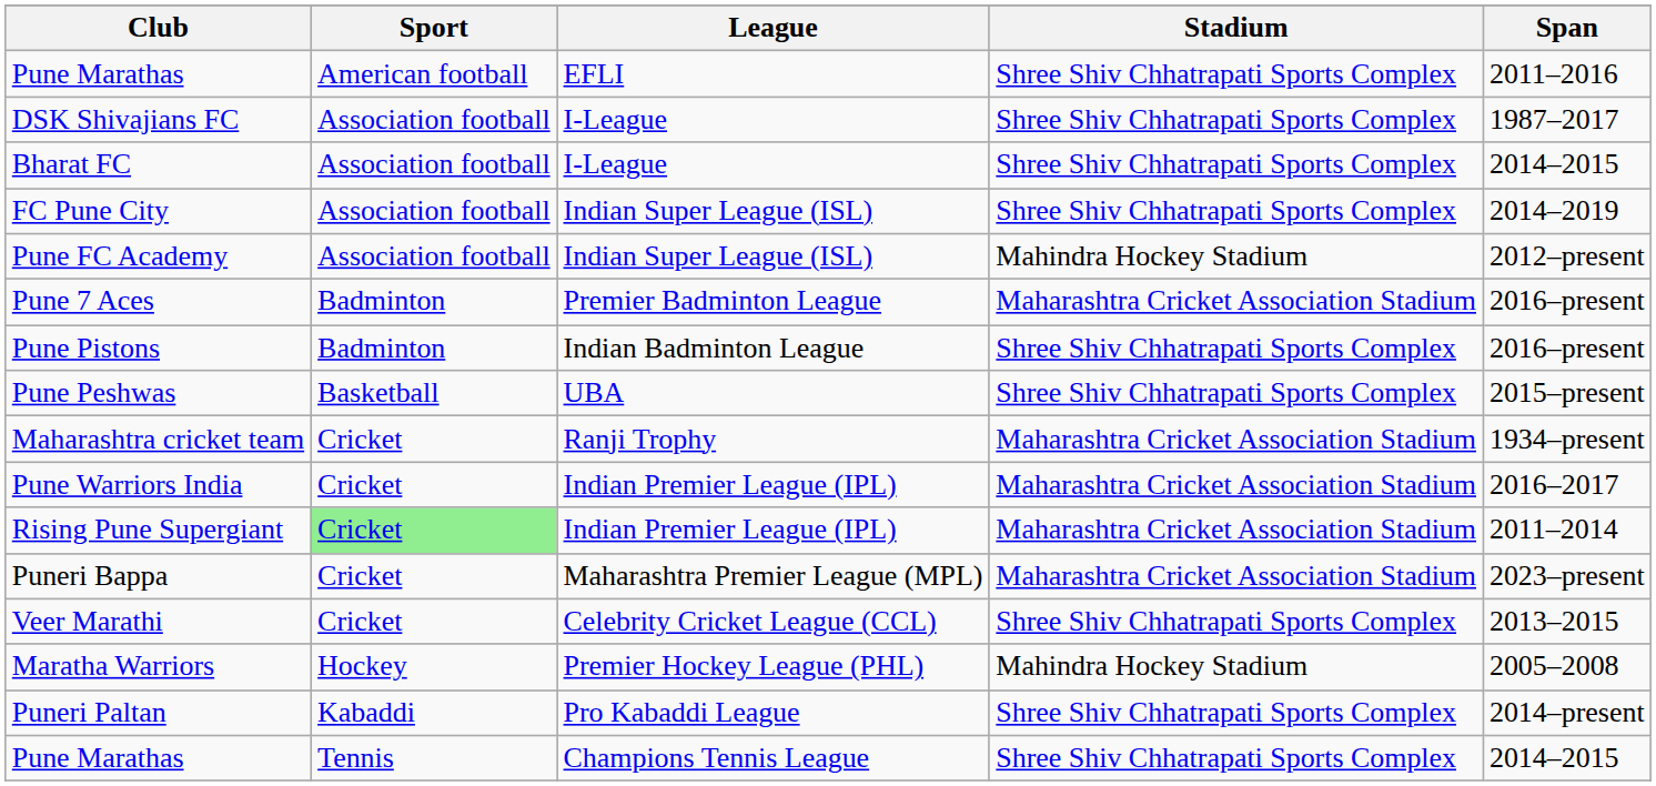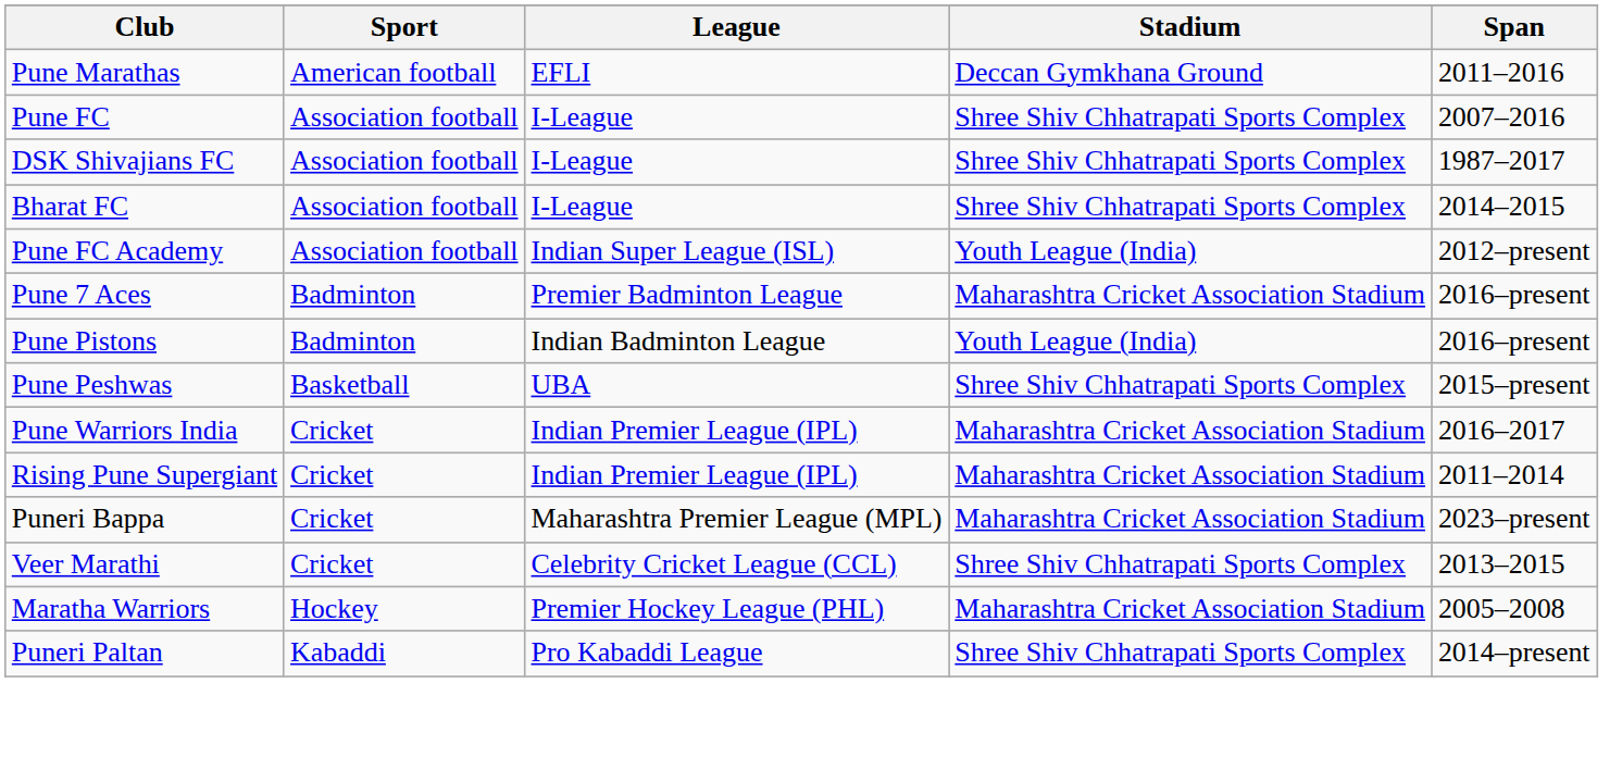Pune Marathas / EFLI | Stadium: Shree Shiv Chhatrapati Sports Complex -> Deccan Gymkhana Ground
+ row: Pune FC | Association football | I-League | Shree Shiv Chhatrapati Sports Complex | 2007–2016
- row: FC Pune City | Association football | Indian Super League (ISL) | Shree Shiv Chhatrapati Sports Complex | 2014–2019
Pune FC Academy | Stadium: Mahindra Hockey Stadium -> Youth League (India)
Pune Pistons | Stadium: Shree Shiv Chhatrapati Sports Complex -> Youth League (India)
- row: Maharashtra cricket team | Cricket | Ranji Trophy | Maharashtra Cricket Association Stadium | 1934–present
Rising Pune Supergiant | Sport: lightgreen background -> no background
Maratha Warriors | Stadium: Mahindra Hockey Stadium -> Maharashtra Cricket Association Stadium
- row: Pune Marathas | Tennis | Champions Tennis League | Shree Shiv Chhatrapati Sports Complex | 2014–2015
